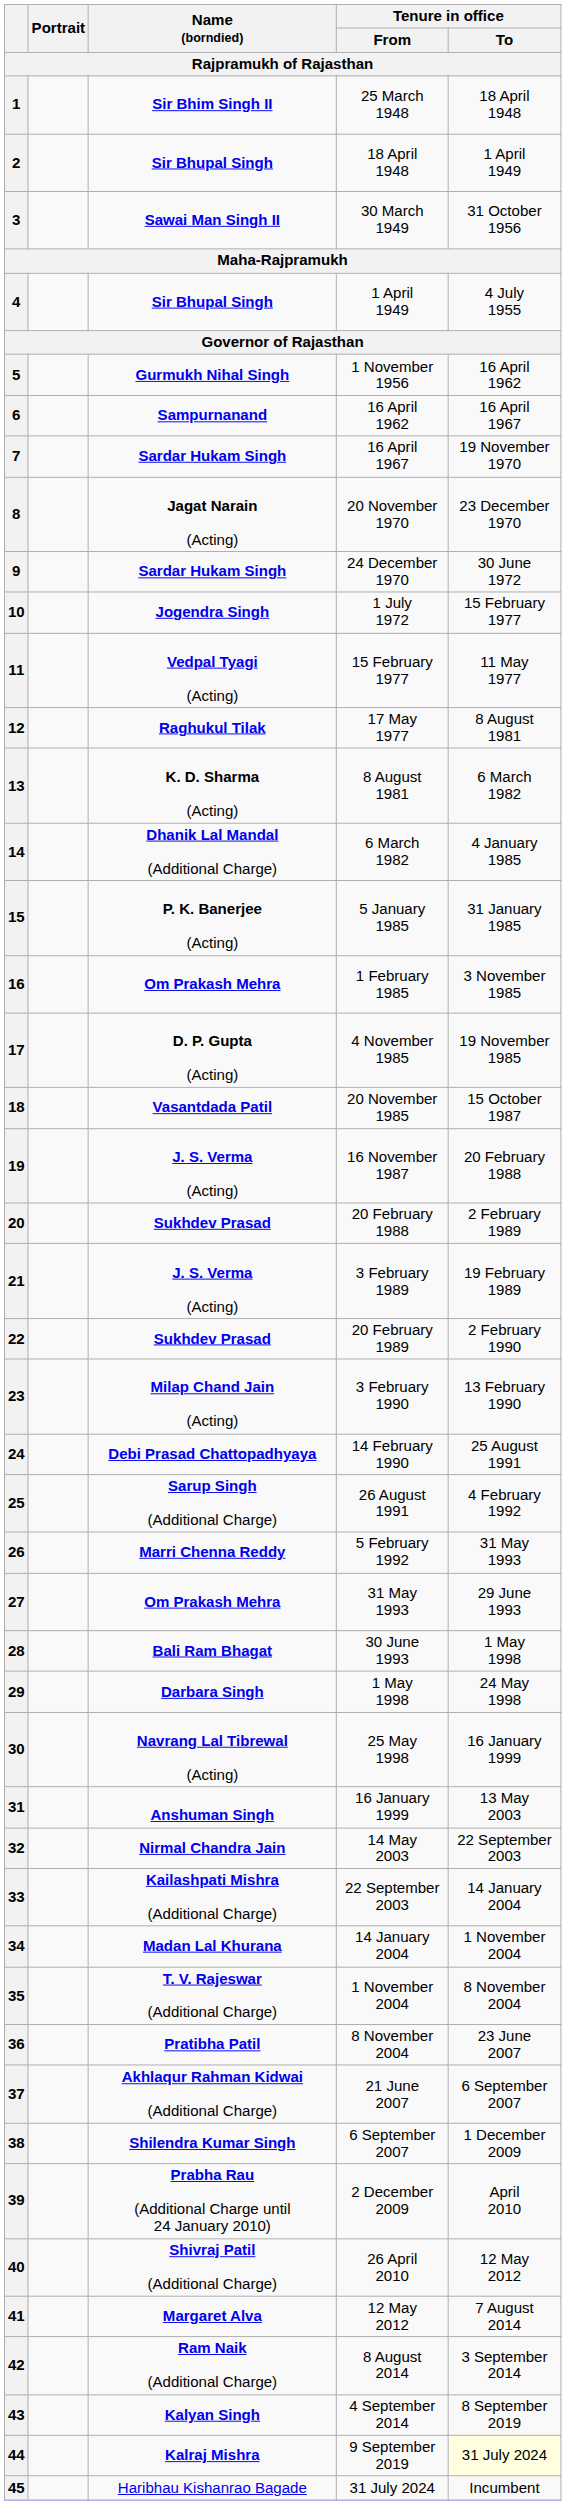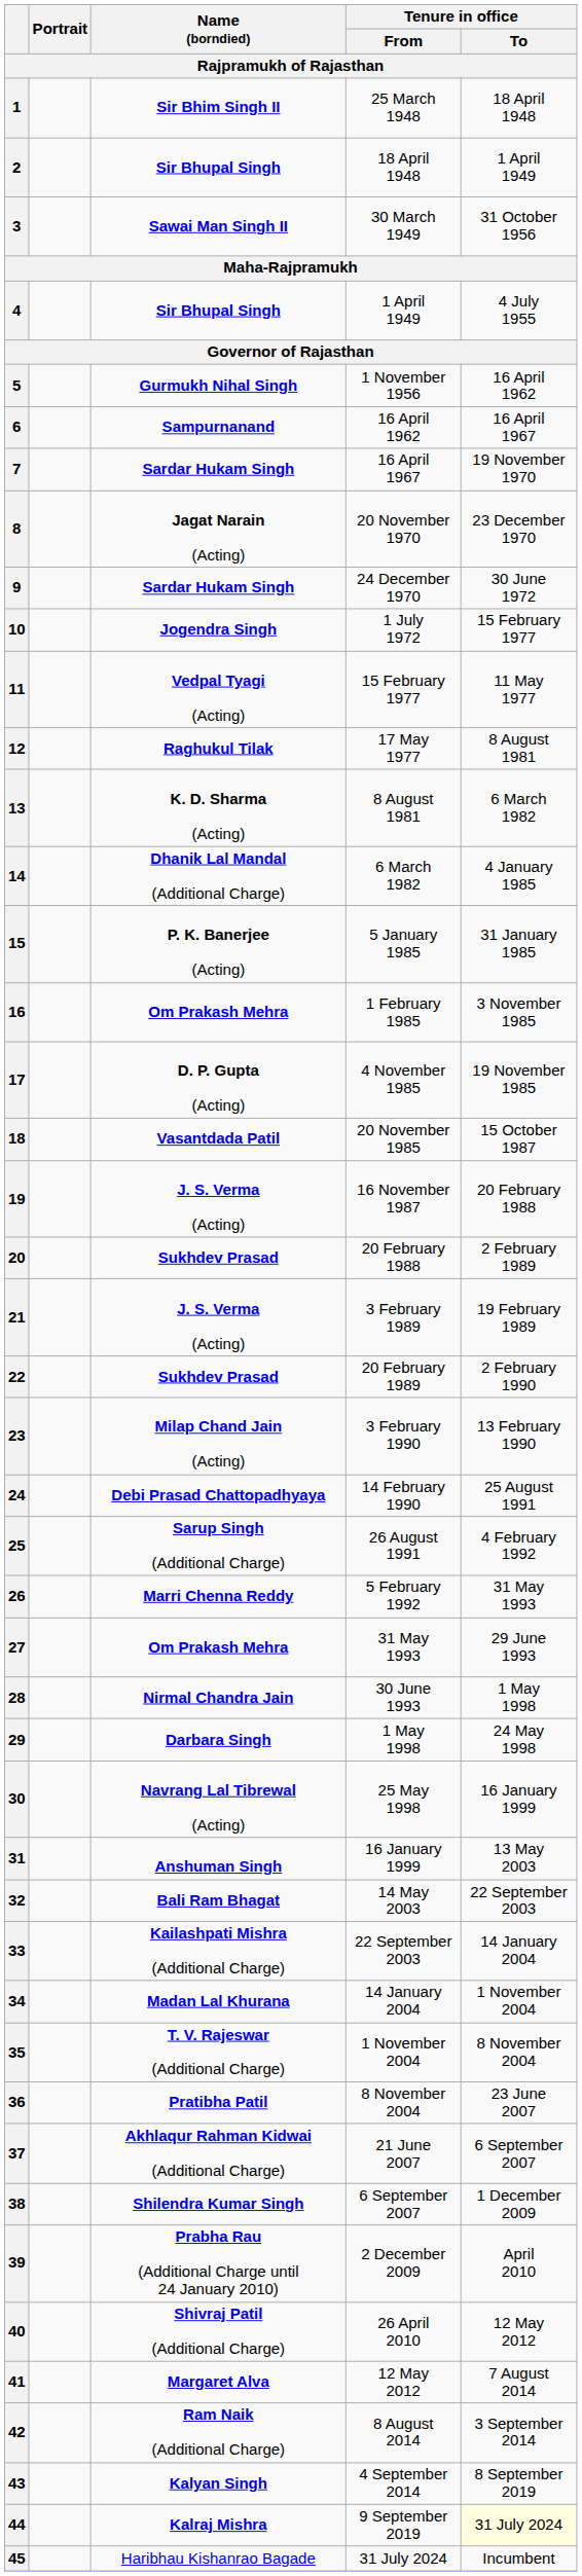28 | Name (borndied): Bali Ram Bhagat -> Nirmal Chandra Jain
32 | Name (borndied): Nirmal Chandra Jain -> Bali Ram Bhagat
